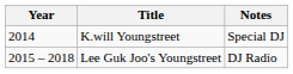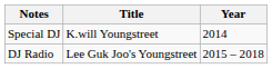columns swapped: Year <-> Notes
